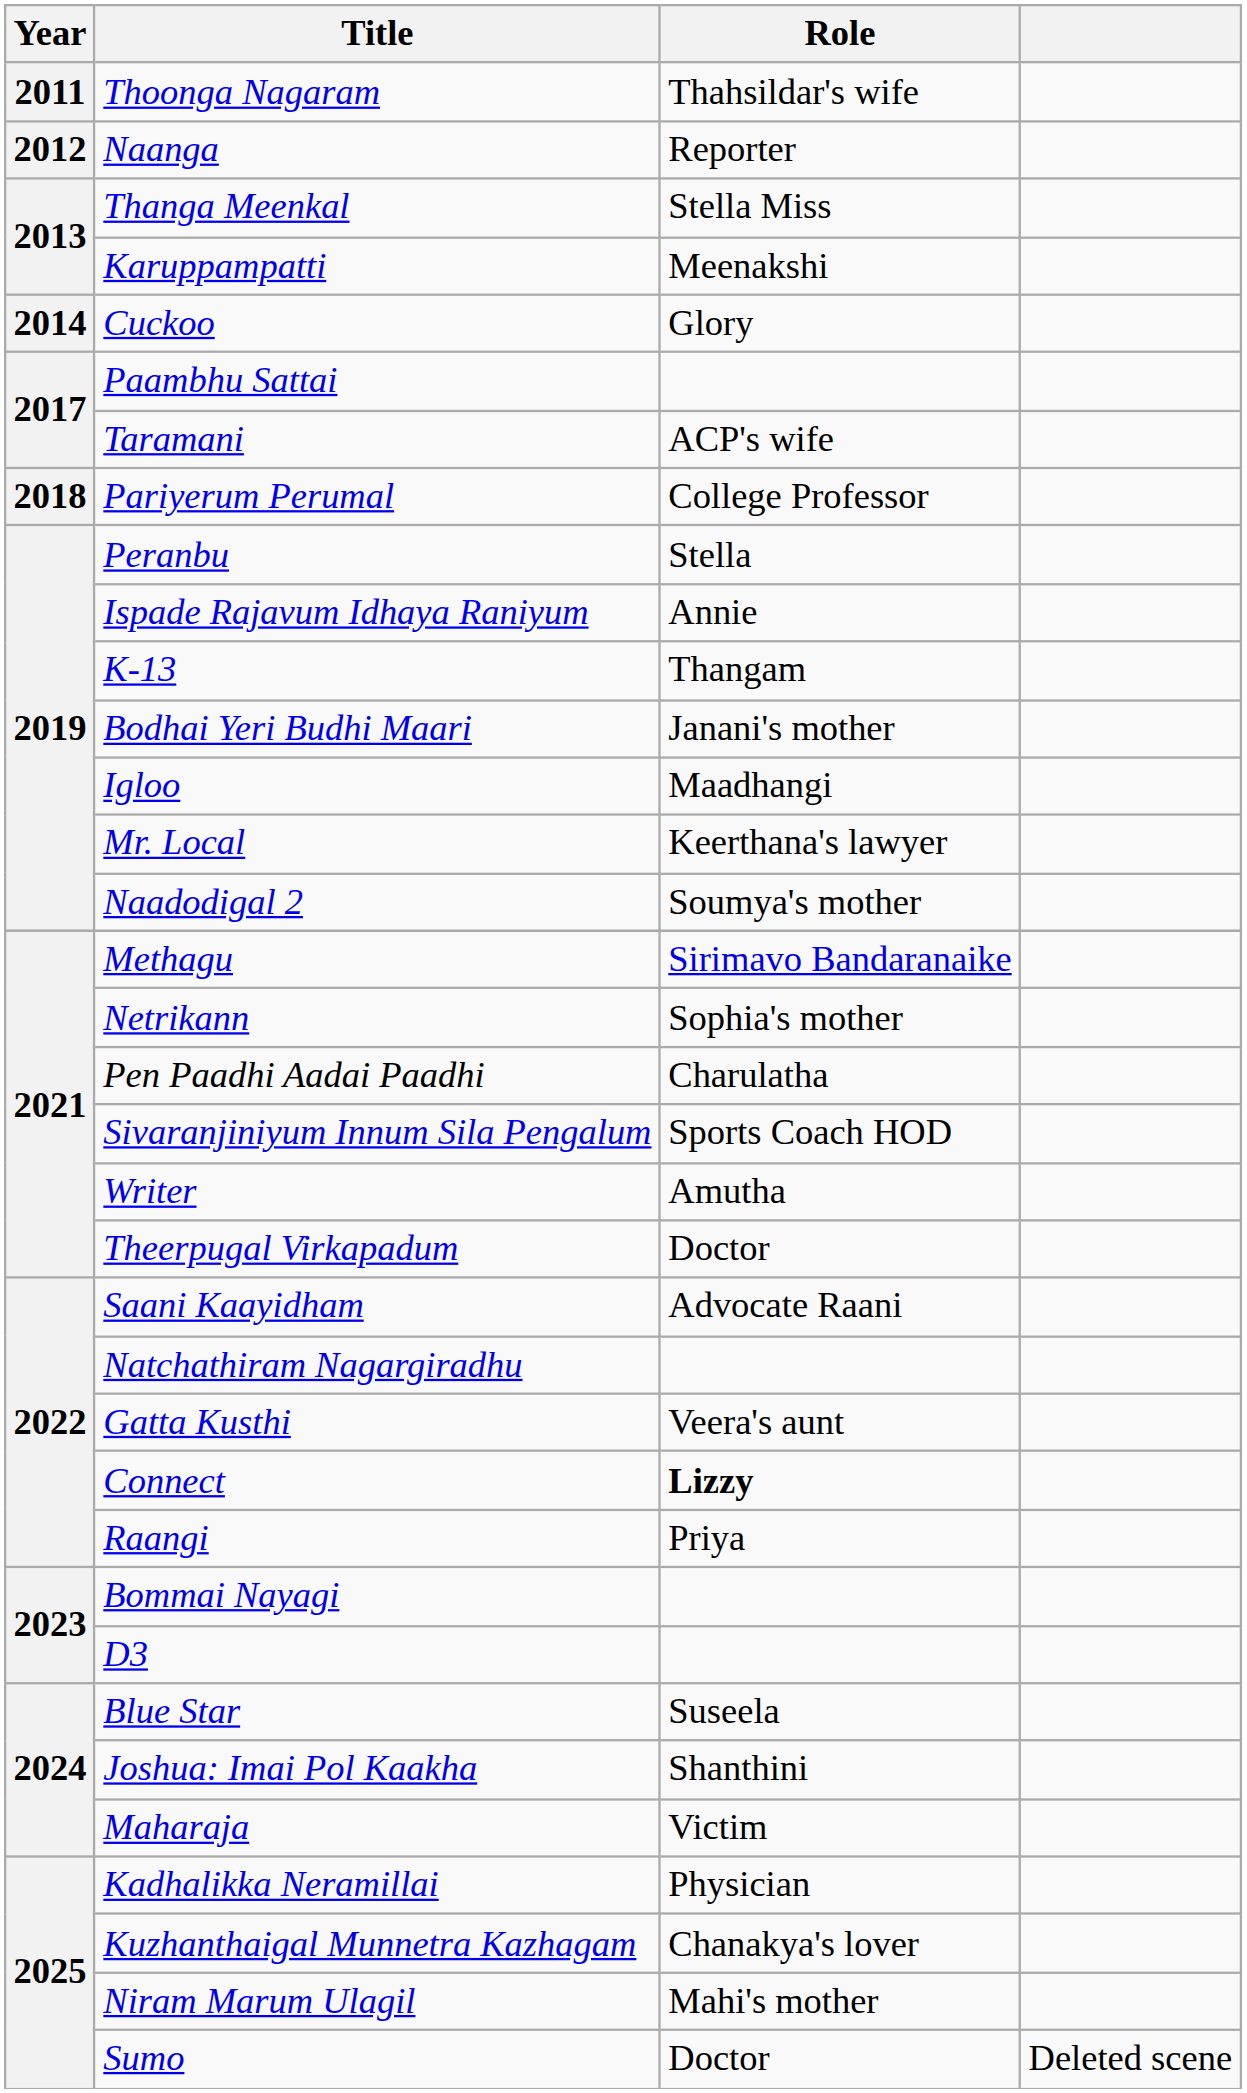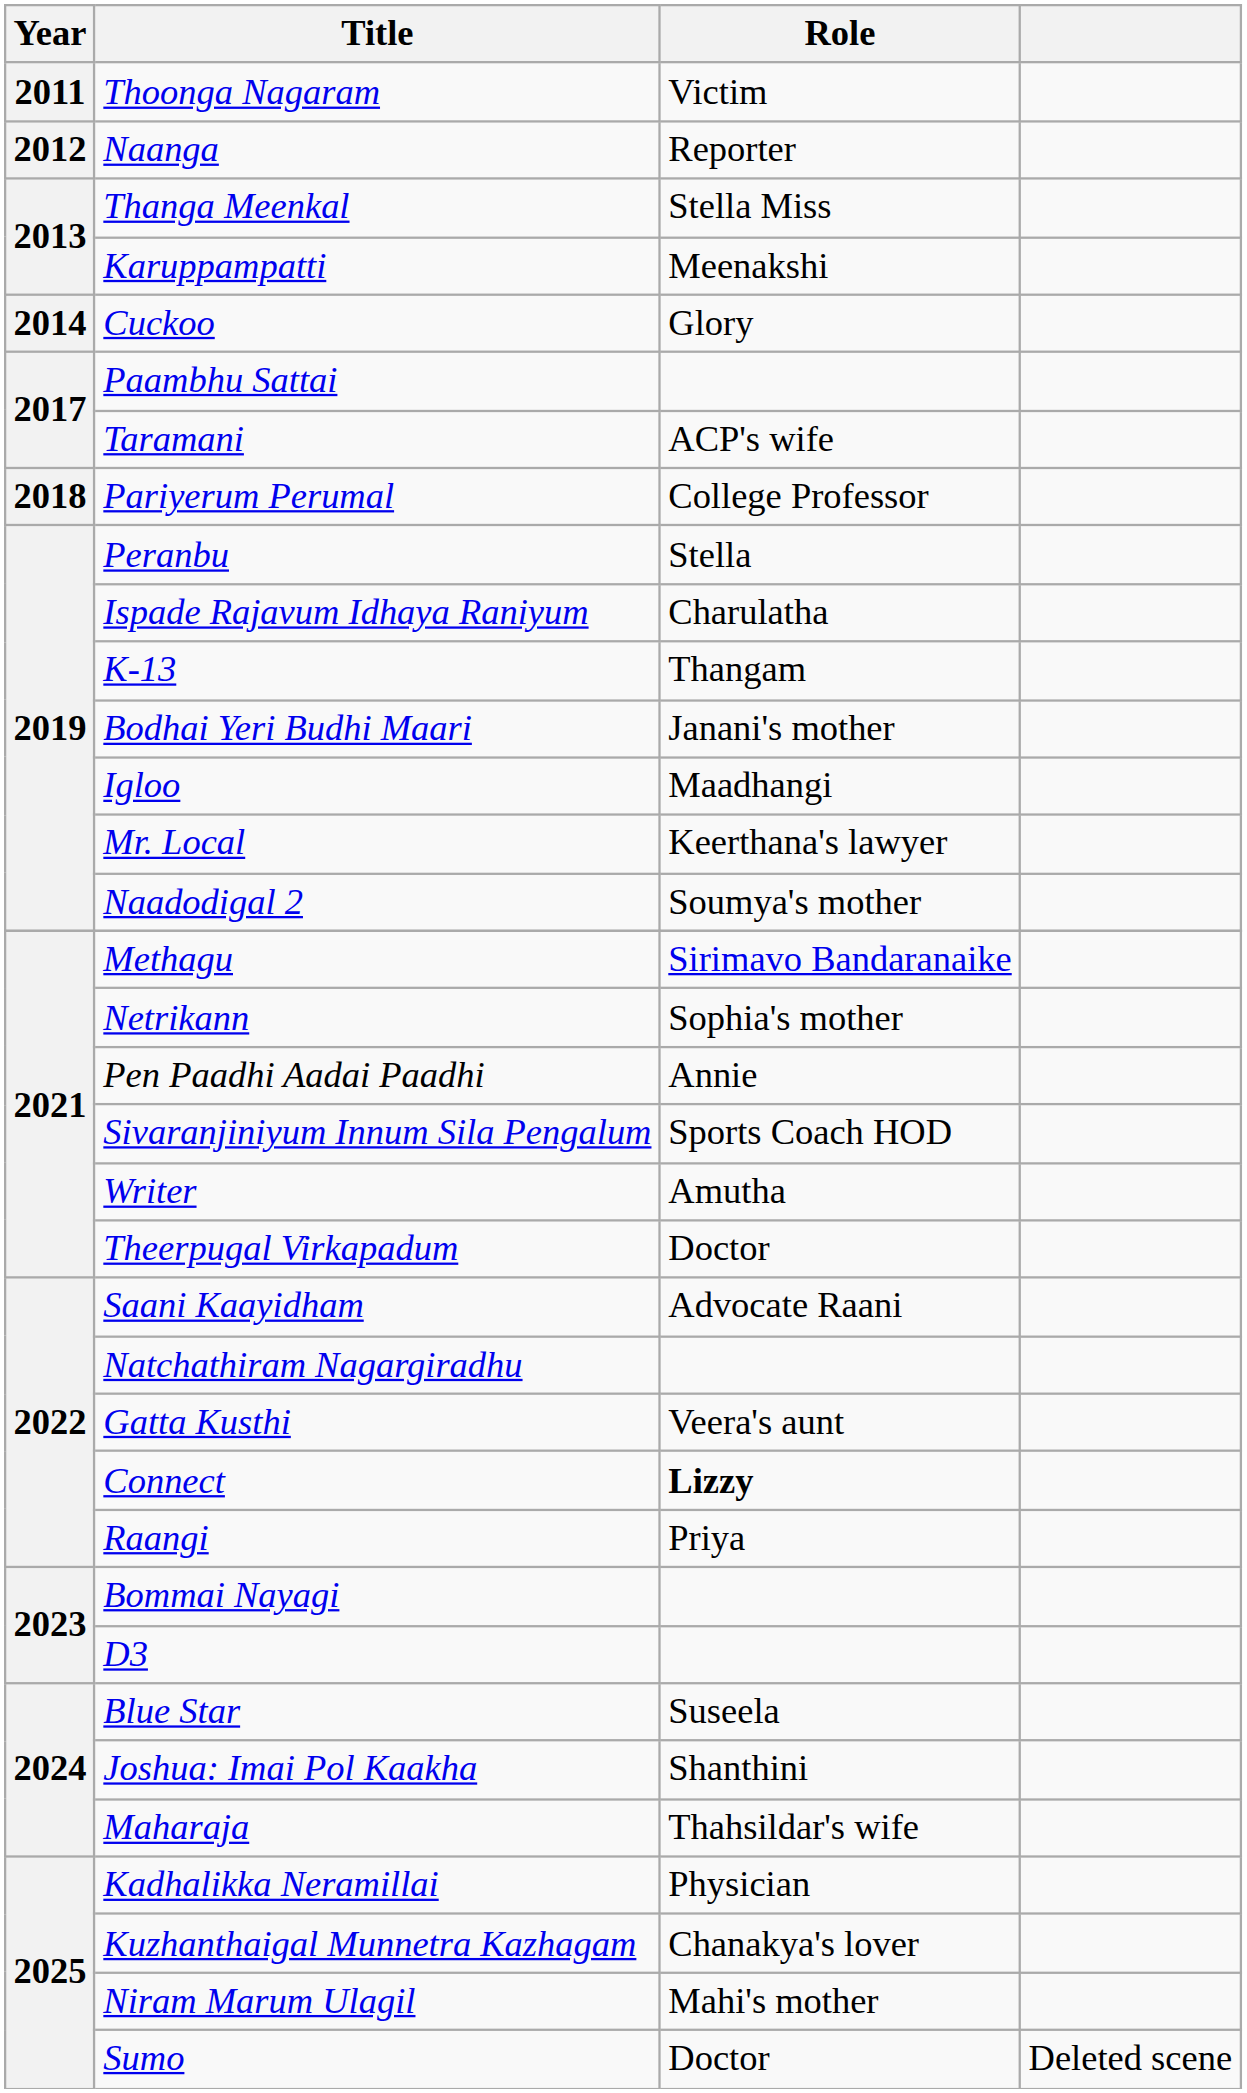Thoonga Nagaram | Role: Thahsildar's wife -> Victim
Ispade Rajavum Idhaya Raniyum | Role: Annie -> Charulatha
Pen Paadhi Aadai Paadhi | Role: Charulatha -> Annie
Maharaja | Role: Victim -> Thahsildar's wife
